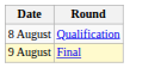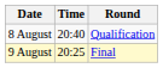+ column: Time | 20:40 | 20:25
